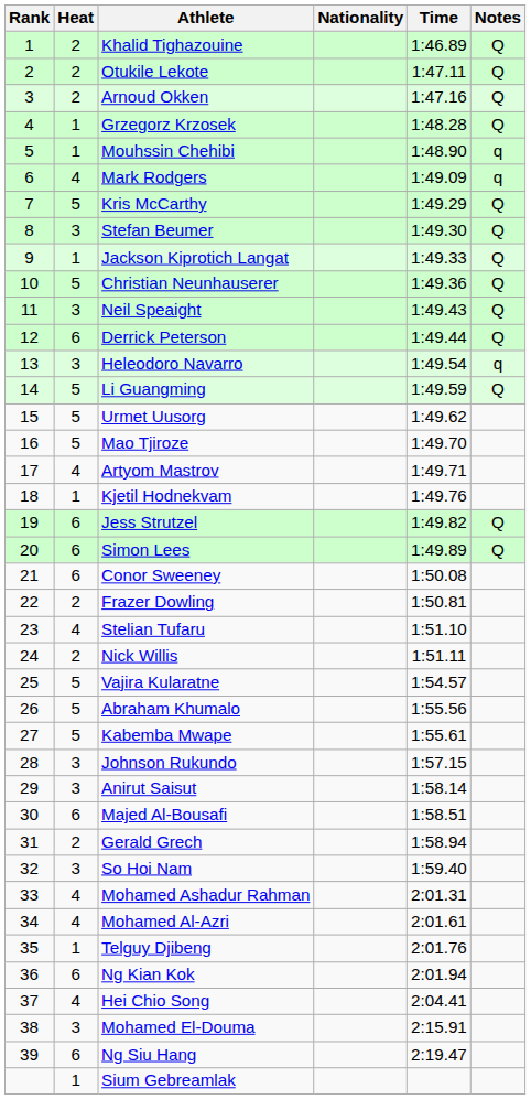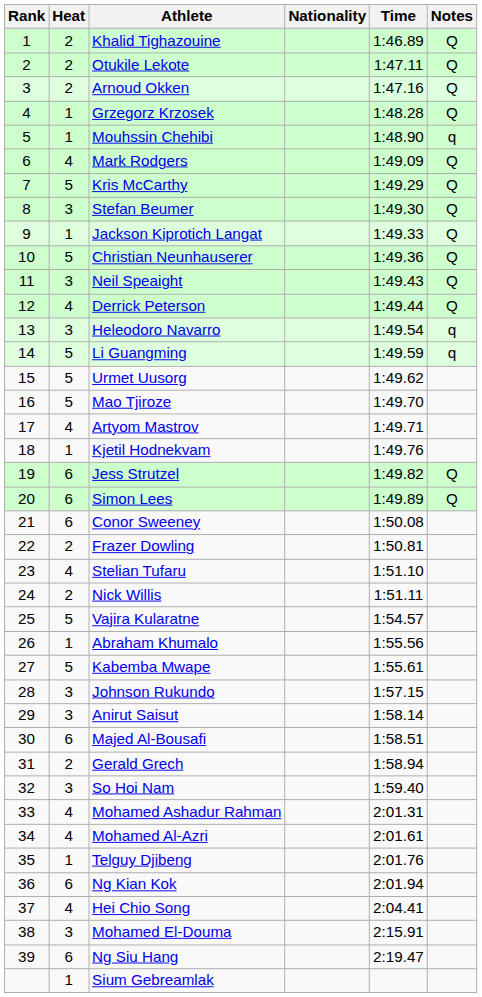Mark Rodgers | Notes: q -> Q
Derrick Peterson | Heat: 6 -> 4
Li Guangming | Notes: Q -> q
Abraham Khumalo | Heat: 5 -> 1
